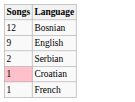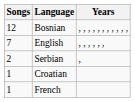+ column: Years | , , , , , , , , , , , | , , , , , , | ,
English | Songs: 9 -> 7
Croatian | Songs: pink background -> no background
